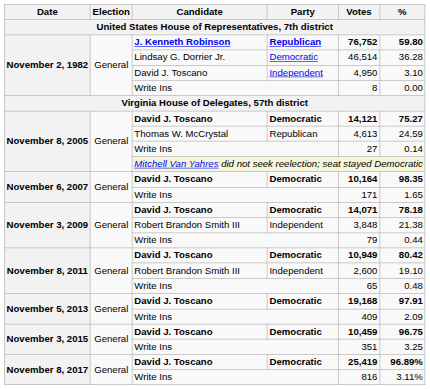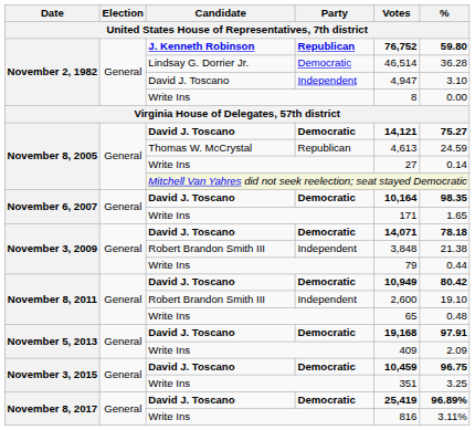November 2, 1982 / David J. Toscano | Votes: 4,950 -> 4,947
